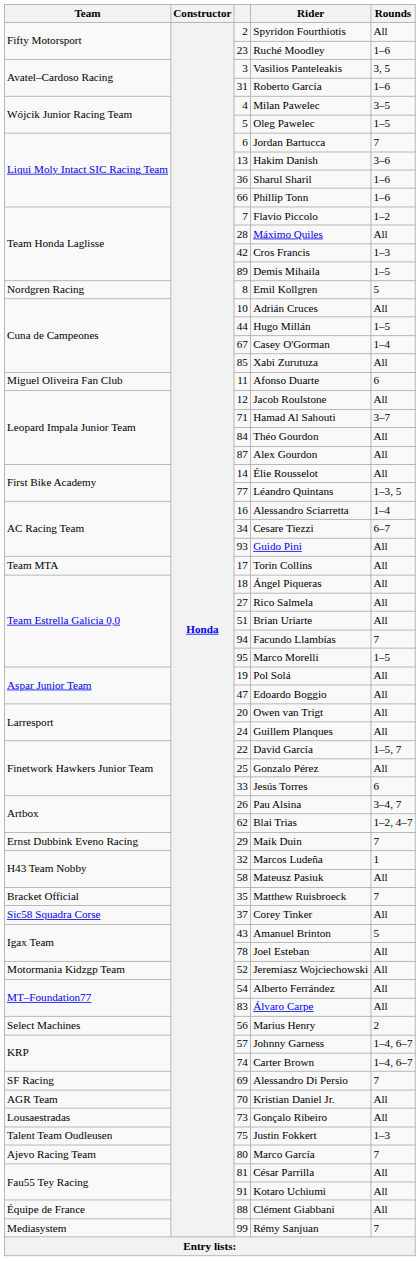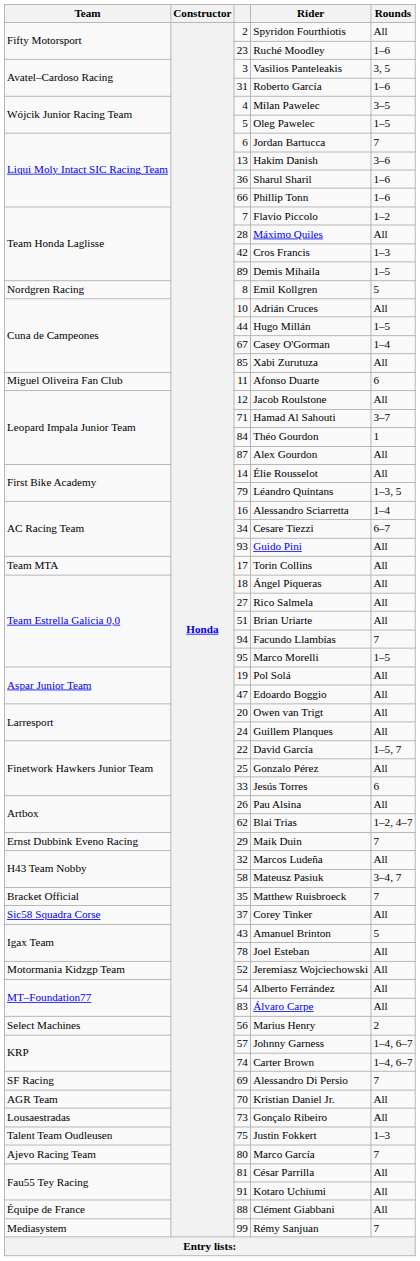Théo Gourdon | Rounds: All -> 1
Léandro Quintans | column 3: 77 -> 79
Pau Alsina | Rounds: 3–4, 7 -> All
Marcos Ludeña | Rounds: 1 -> All
Mateusz Pasiuk | Rounds: All -> 3–4, 7
